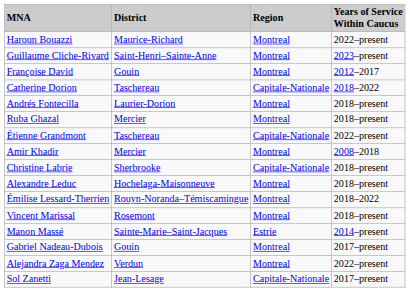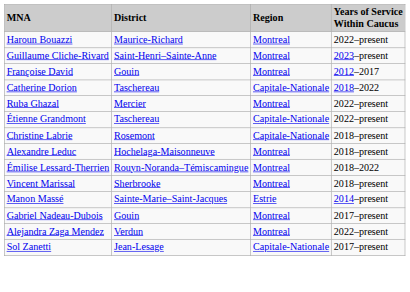- row: Andrés Fontecilla | Laurier-Dorion | Montreal | 2018–present
Ruba Ghazal | Years of Service Within Caucus: 2018–present -> 2022–present
- row: Amir Khadir | Mercier | Montreal | 2008–2018
Christine Labrie | District: Sherbrooke -> Rosemont
Vincent Marissal | District: Rosemont -> Sherbrooke
